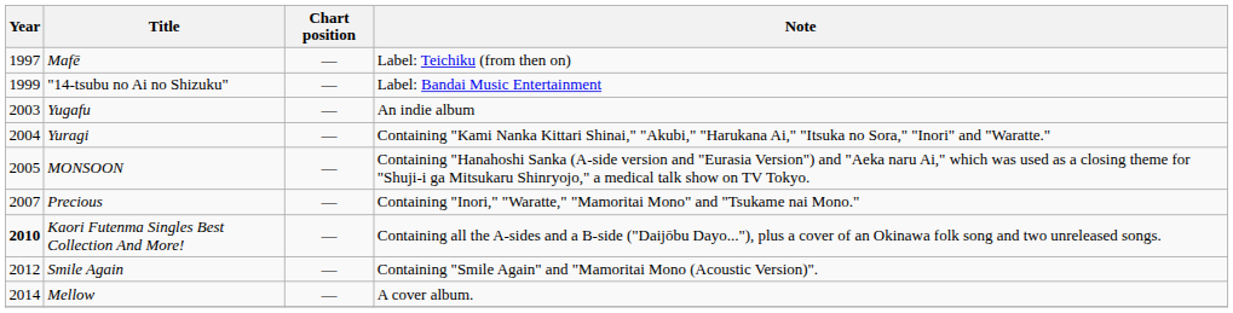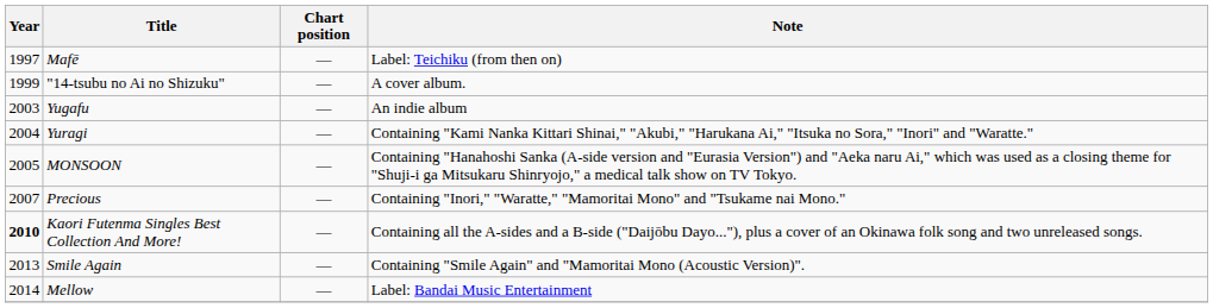"14-tsubu no Ai no Shizuku" | Note: Label: Bandai Music Entertainment -> A cover album.
Smile Again | Year: 2012 -> 2013
Mellow | Note: A cover album. -> Label: Bandai Music Entertainment
